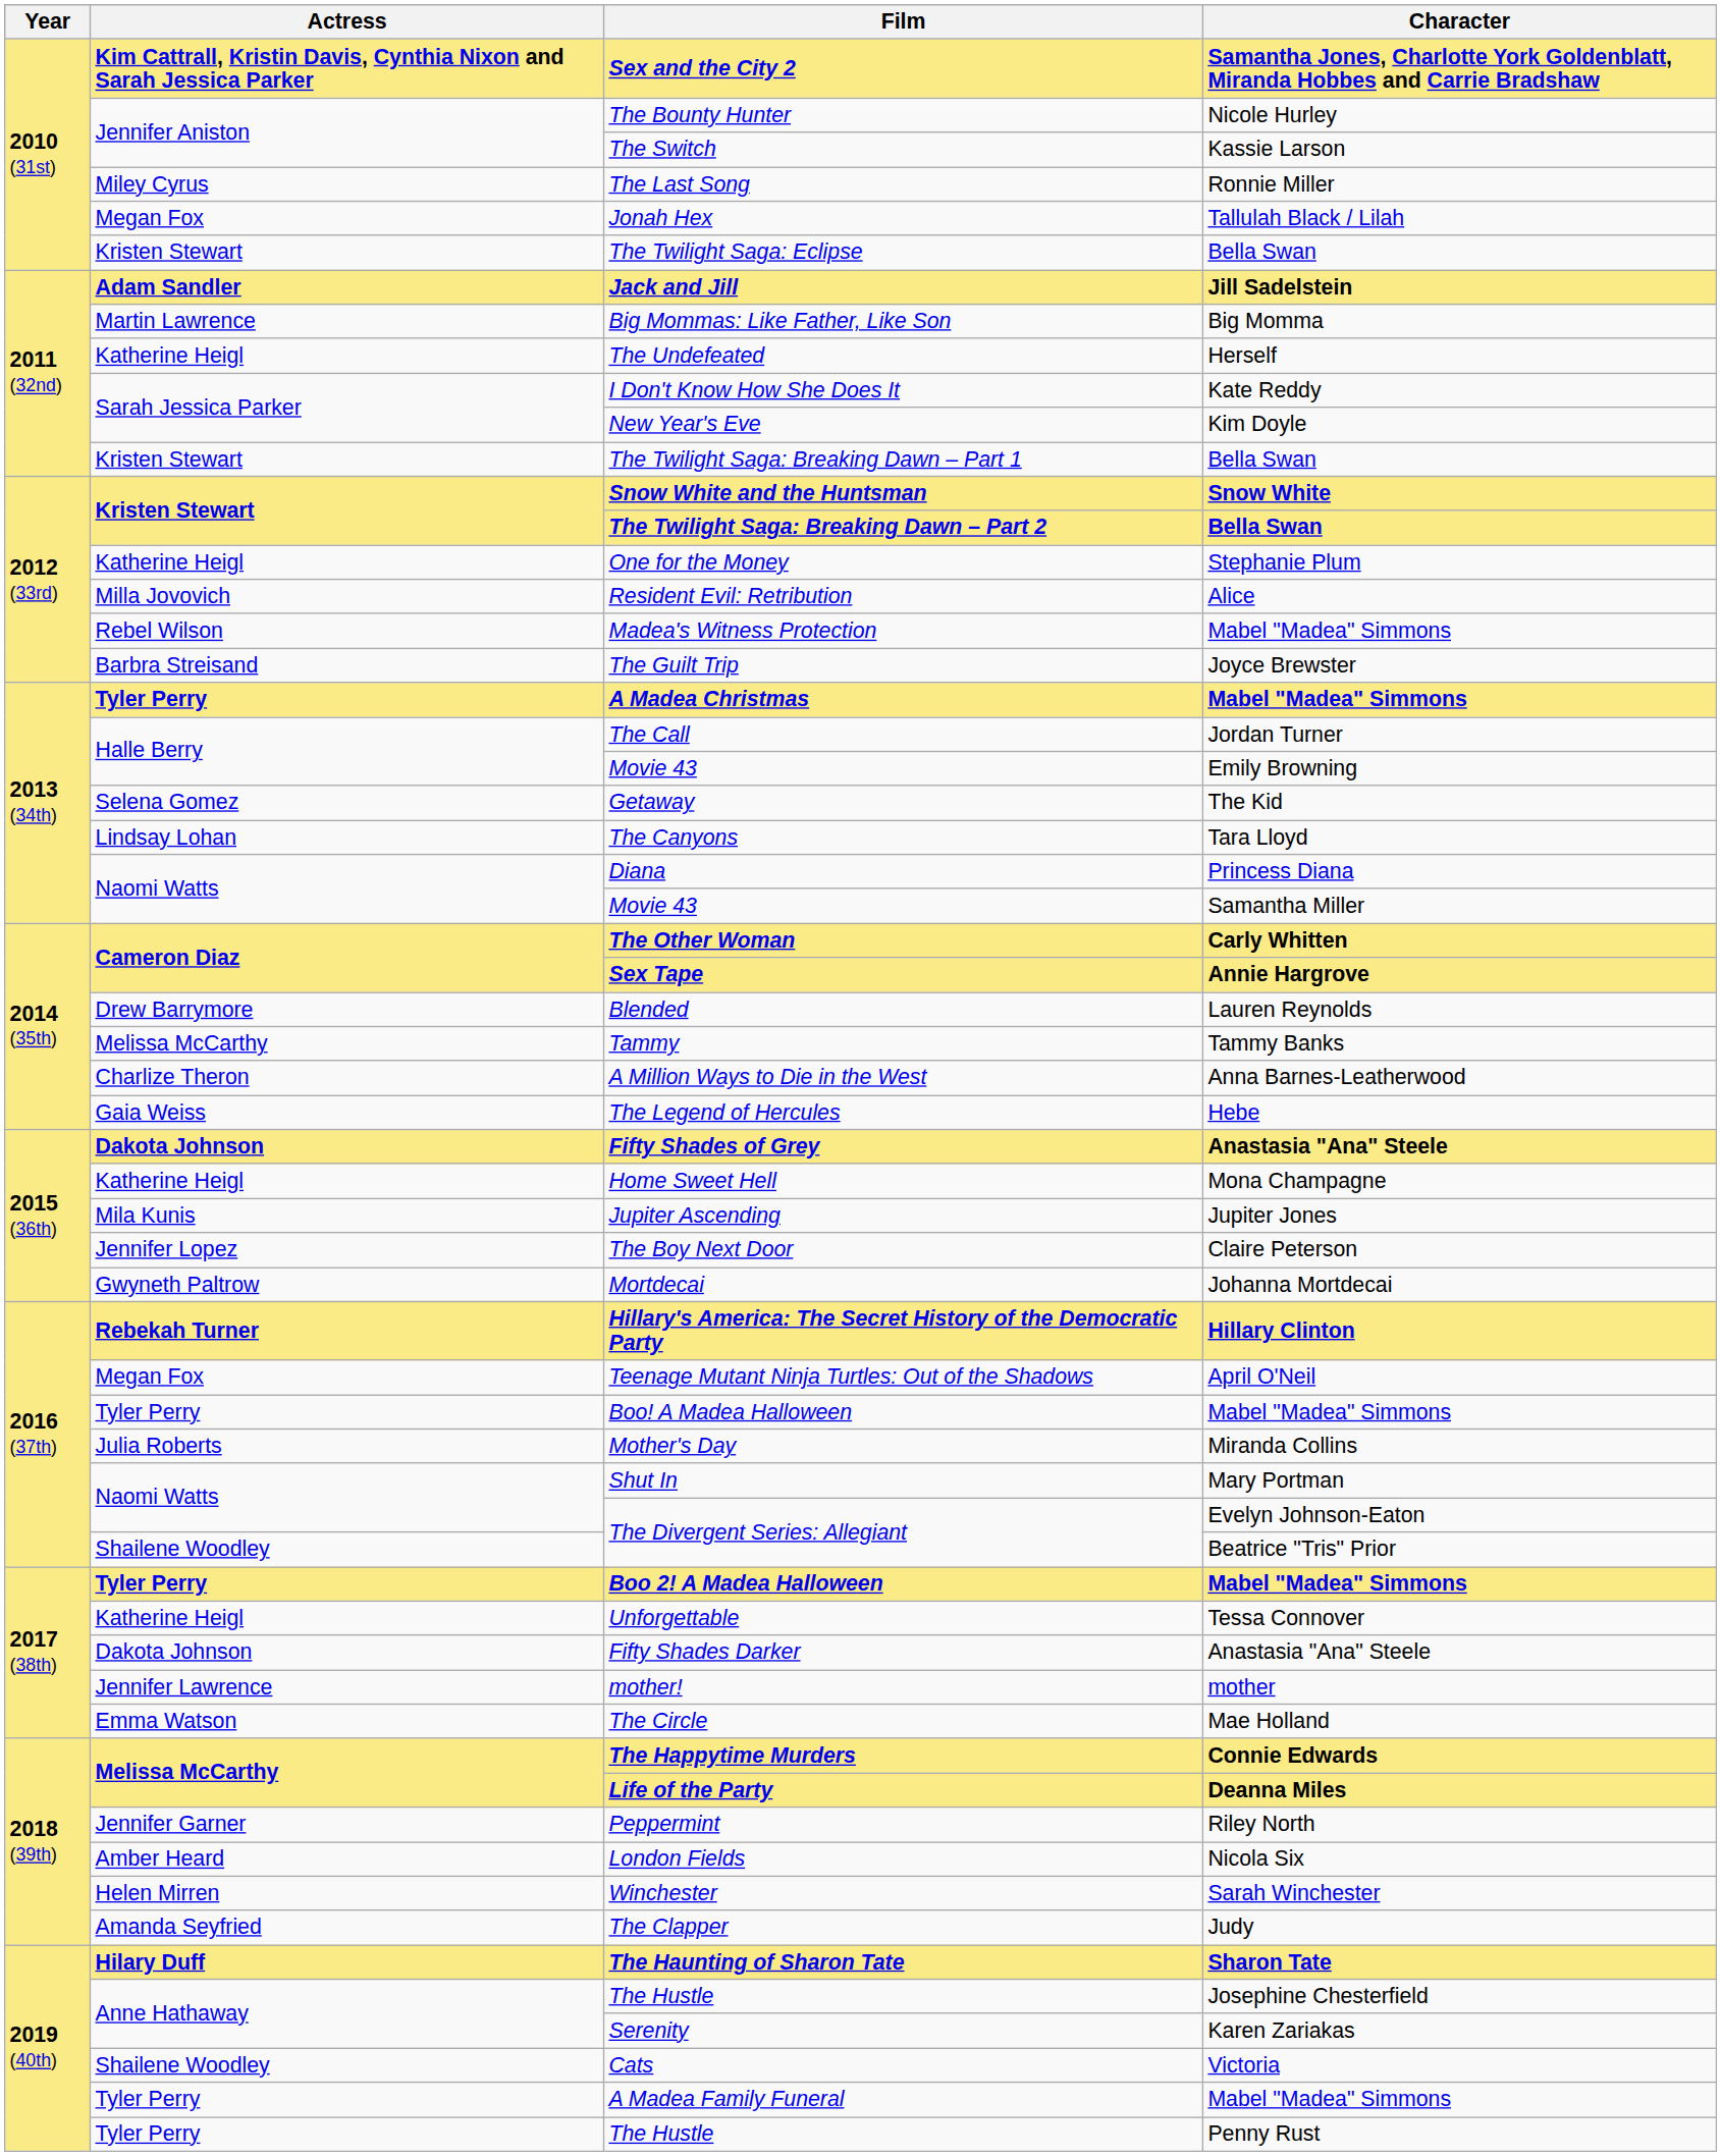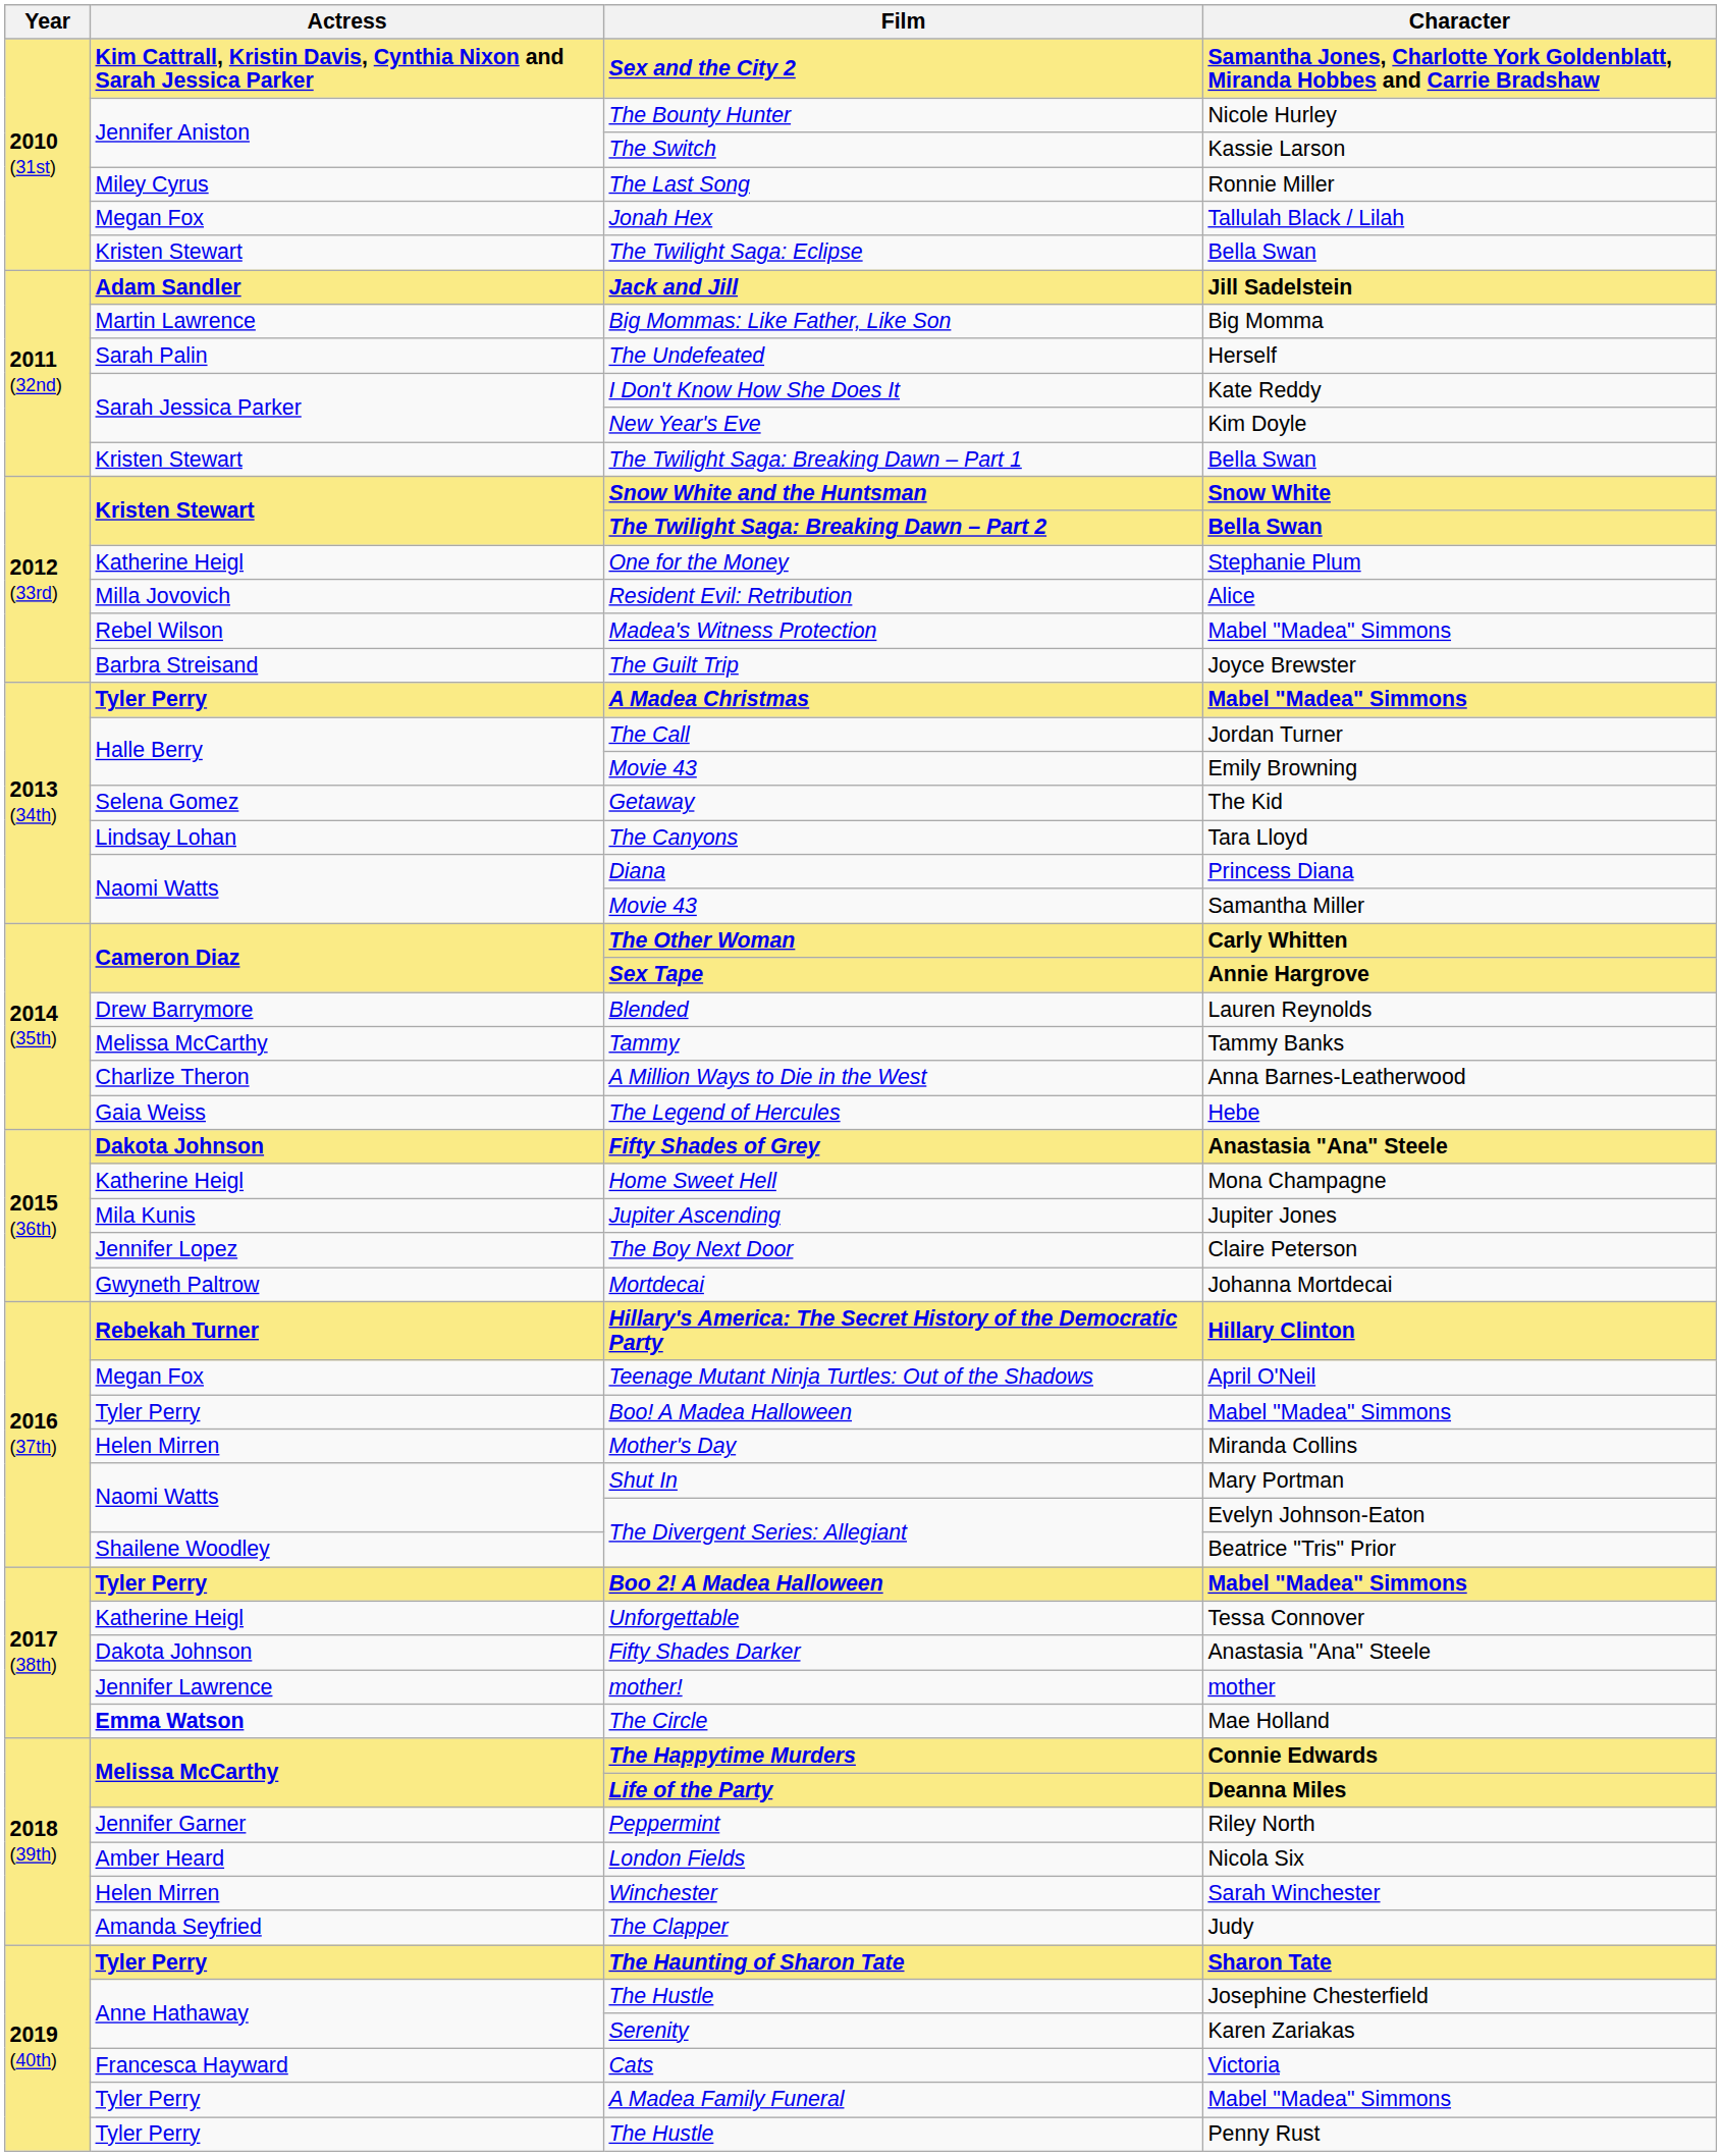The Undefeated | Actress: Katherine Heigl -> Sarah Palin
Mother's Day | Actress: Julia Roberts -> Helen Mirren
The Circle | Actress: normal -> bold
The Haunting of Sharon Tate | Actress: Hilary Duff -> Tyler Perry
Cats | Actress: Shailene Woodley -> Francesca Hayward
